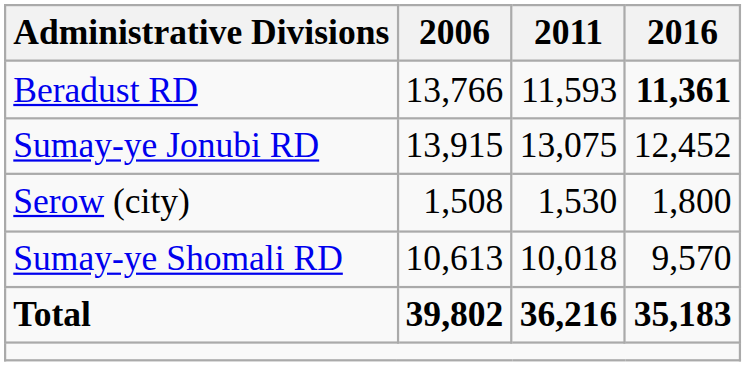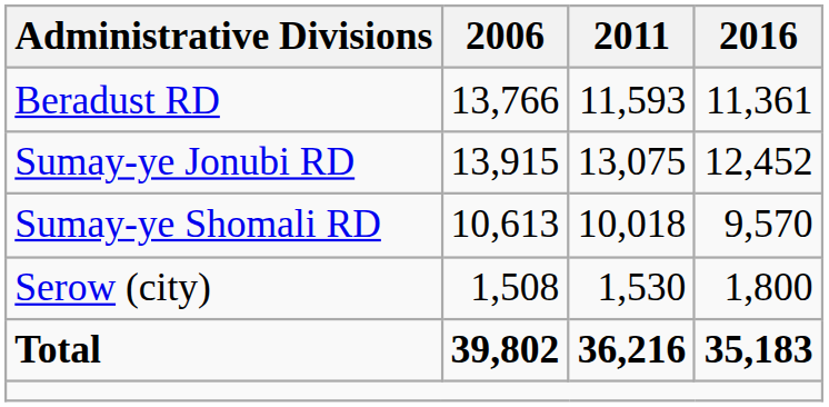Beradust RD | 2016: bold -> normal
rows swapped: Sumay-ye Shomali RD <-> Serow (city)
